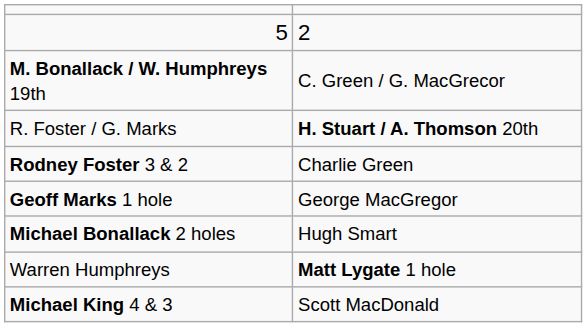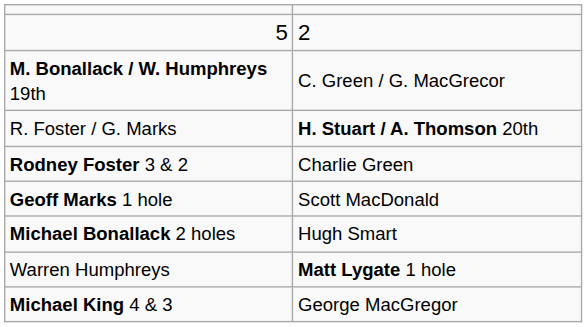Geoff Marks 1 hole | column 2: George MacGregor -> Scott MacDonald
Michael King 4 & 3 | column 2: Scott MacDonald -> George MacGregor
